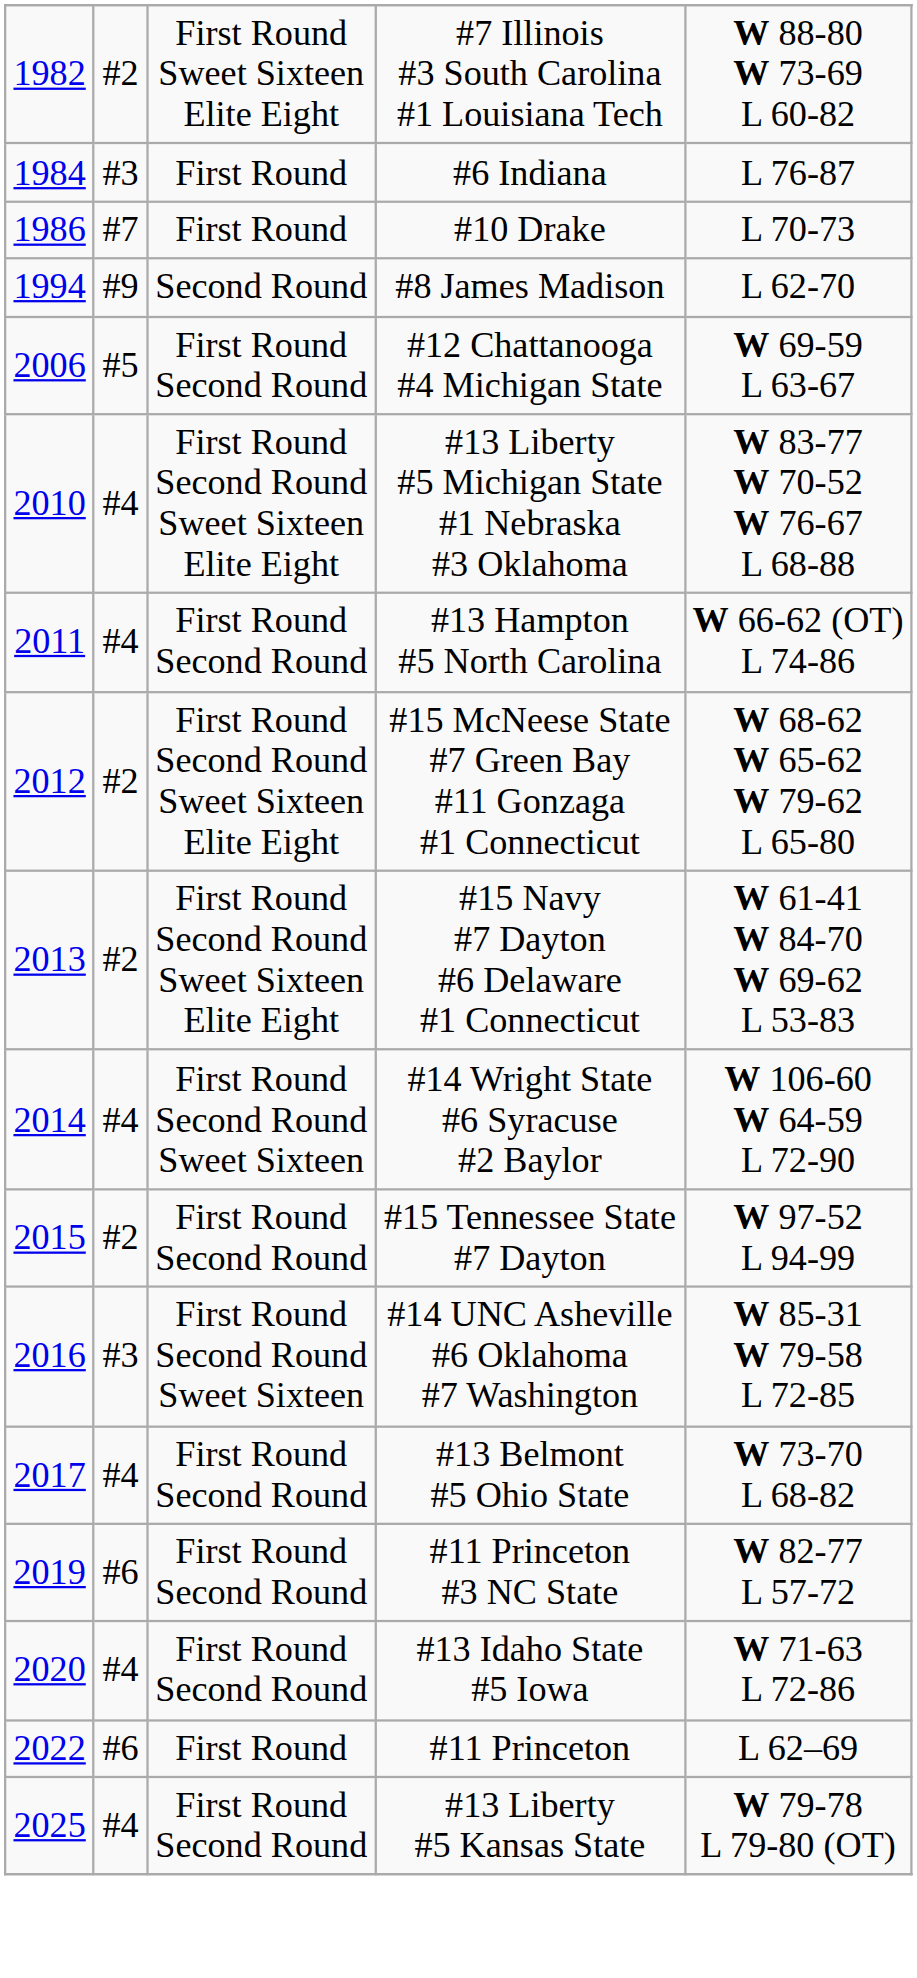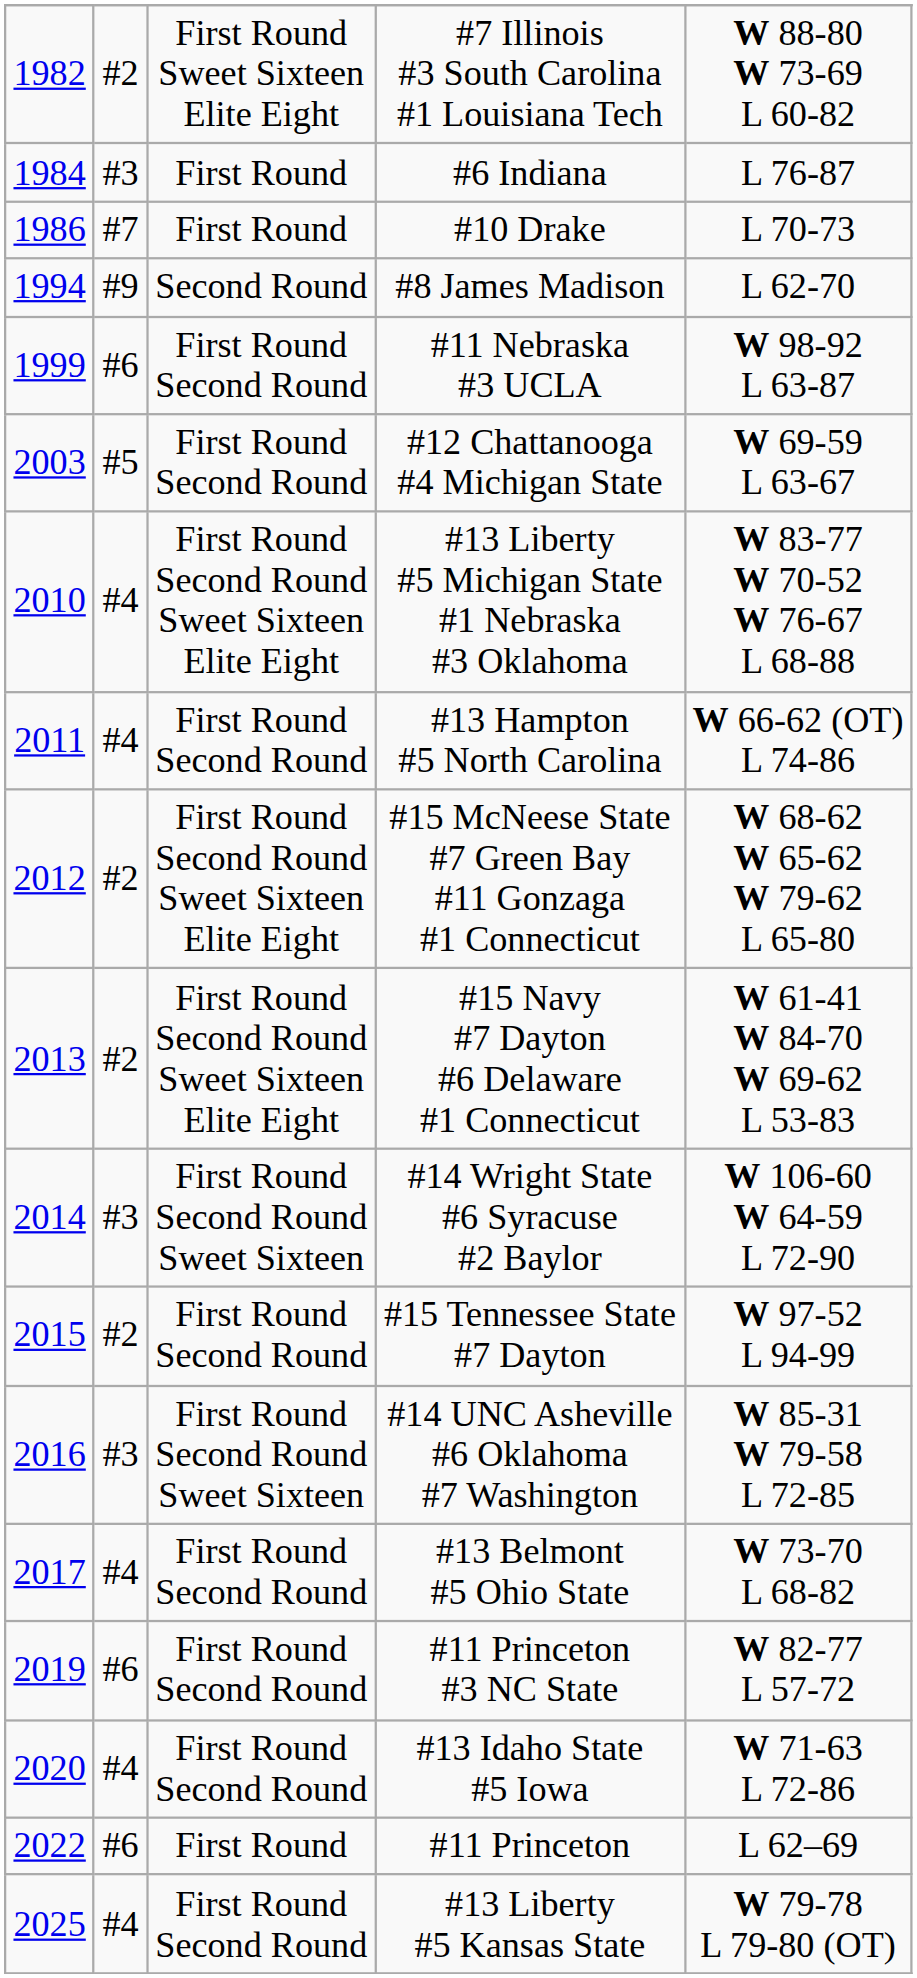+ row: 1999 | #6 | First Round Second Round | #11 Nebraska #3 UCLA | W 98-92 L 63-87
#12 Chattanooga #4 Michigan State | column 1: 2006 -> 2003
#14 Wright State #6 Syracuse #2 Baylor | column 2: #4 -> #3
